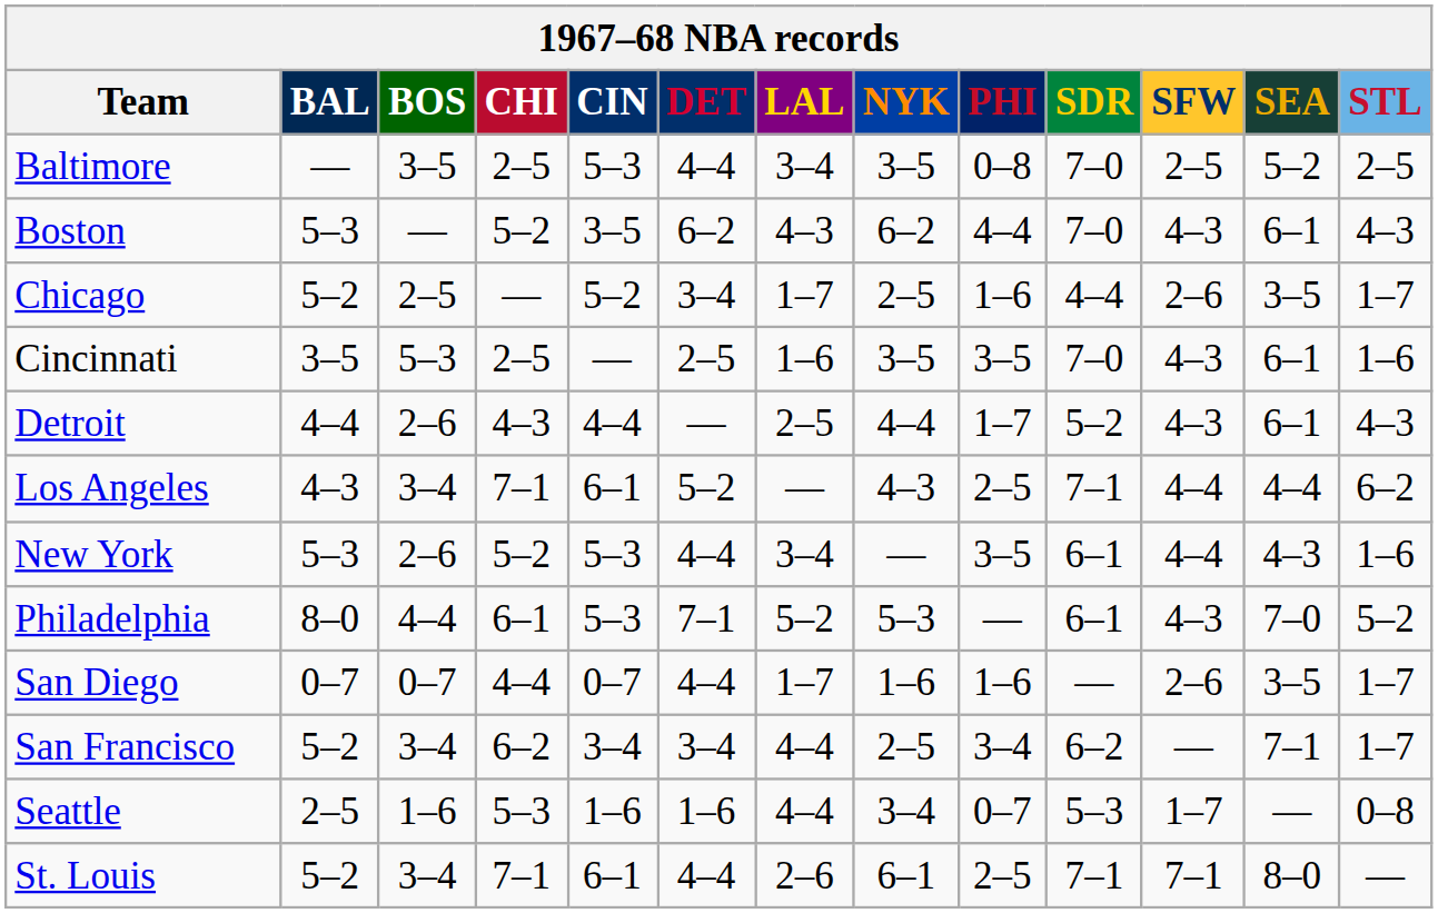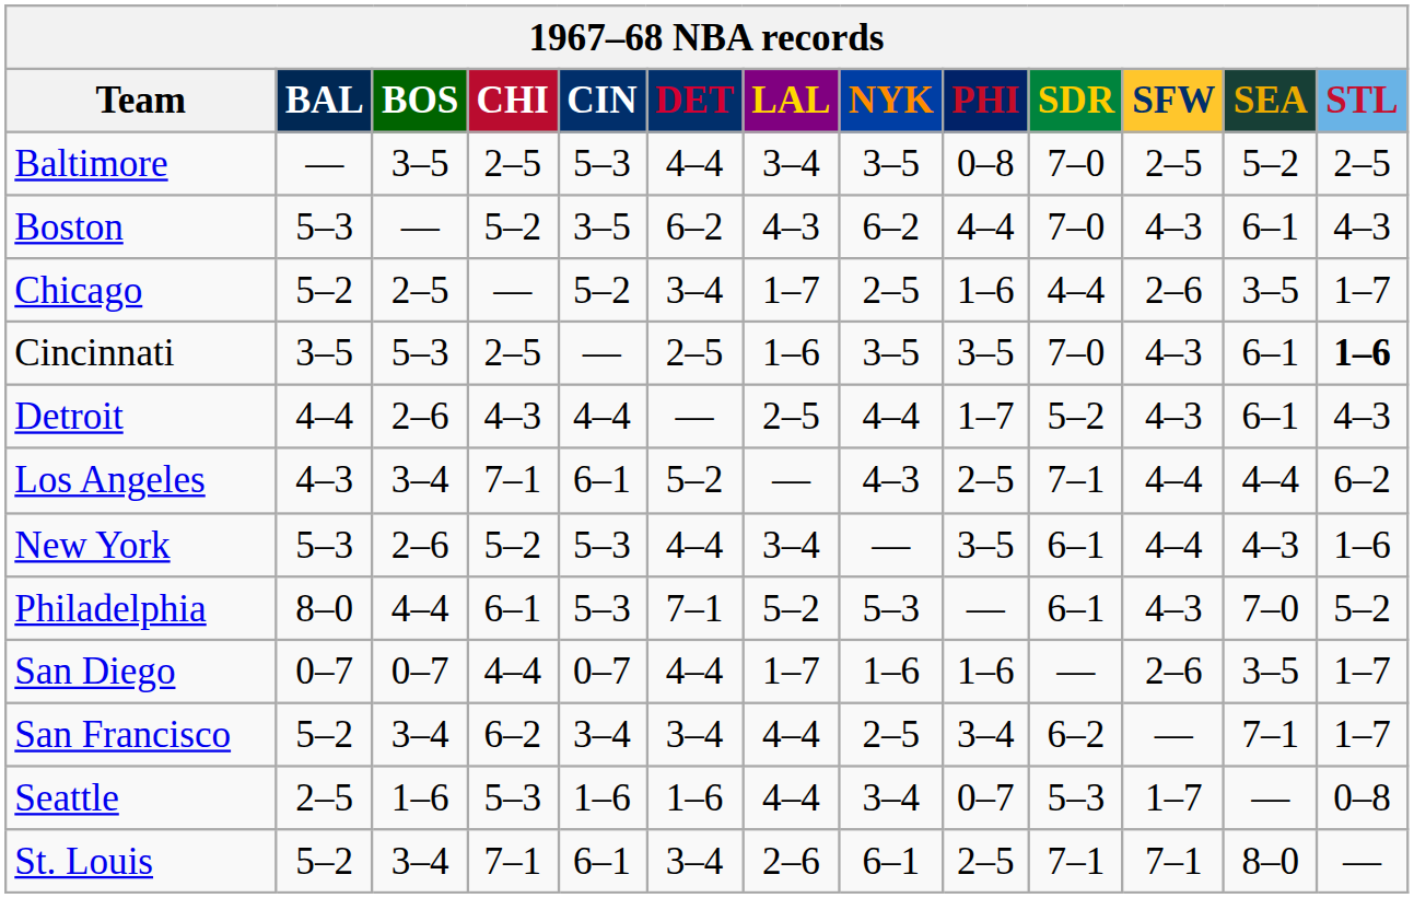Cincinnati | STL: normal -> bold
St. Louis | DET: 4–4 -> 3–4
